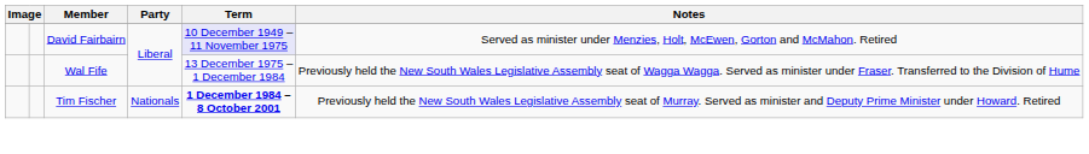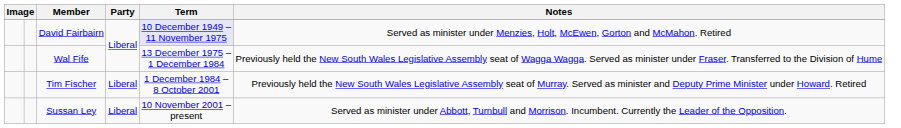Tim Fischer | Party: Nationals -> Liberal
Tim Fischer | Term: bold -> normal
+ row: Sussan Ley | Liberal | 10 November 2001 – present | Served as minister under Abbott, Turnbull and Morrison. Incumbent. Currently the Leader of the Opposition.
